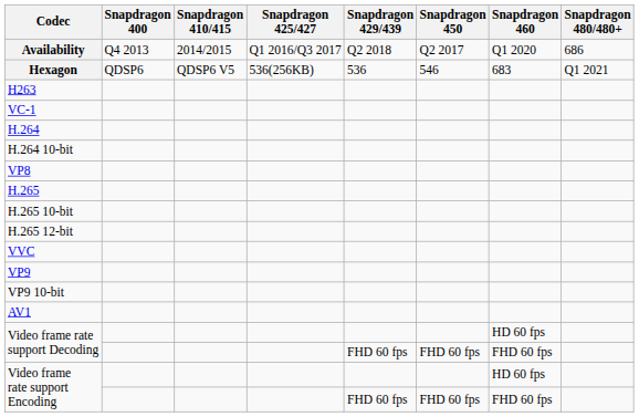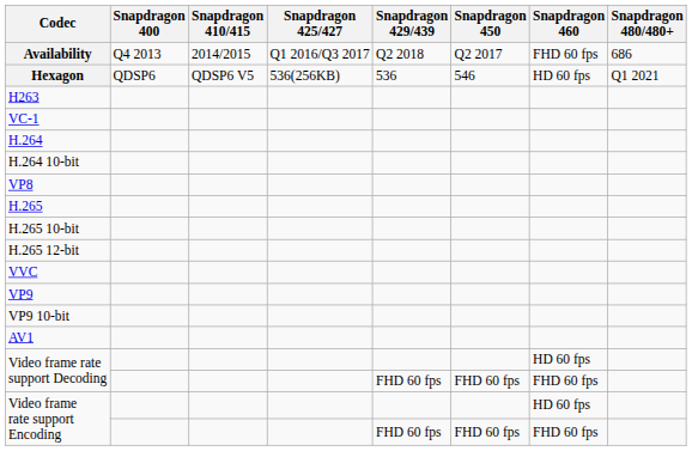Availability | Snapdragon 460: Q1 2020 -> FHD 60 fps
Hexagon | Snapdragon 460: 683 -> HD 60 fps
